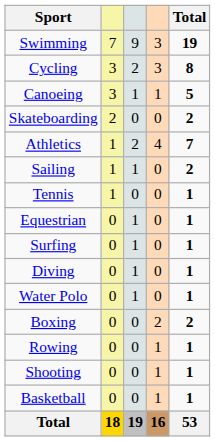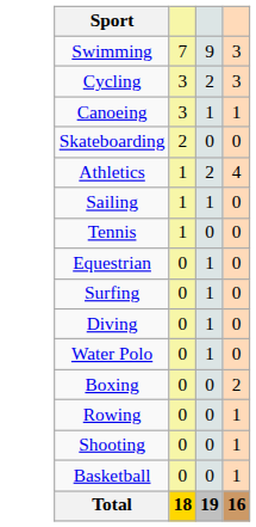- column: Total | 19 | 8 | 5 | 2 | 7 | 2 | 1 | 1 | 1 | 1 | 1 | 2 | 1 | 1 | 1 | 53
